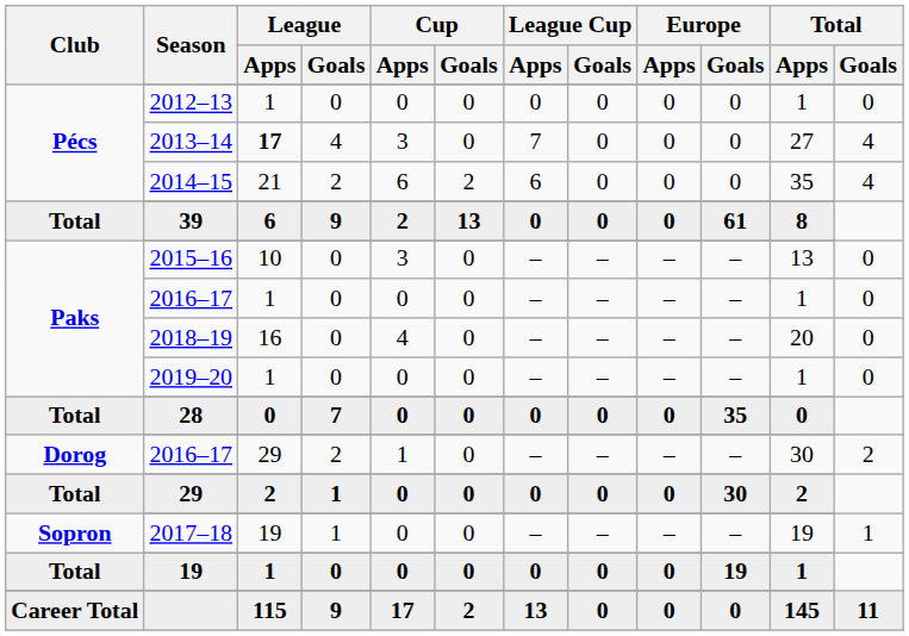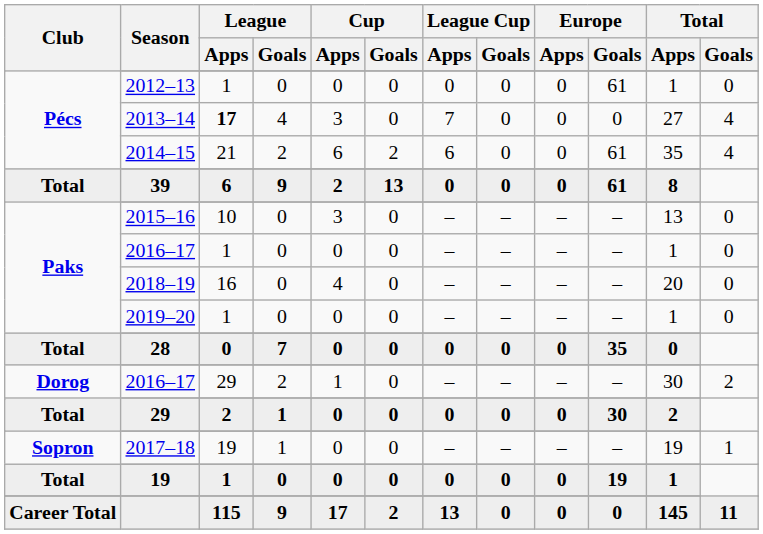2012–13 | Europe / Goals: 0 -> 61
2014–15 | Europe / Goals: 0 -> 61
